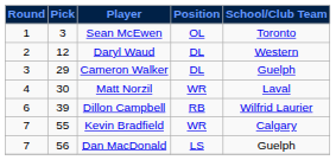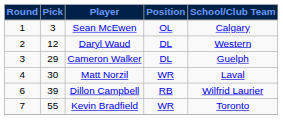Sean McEwen | School/Club Team: Toronto -> Calgary
Kevin Bradfield | School/Club Team: Calgary -> Toronto
- row: 7 | 56 | Dan MacDonald | LS | Guelph
